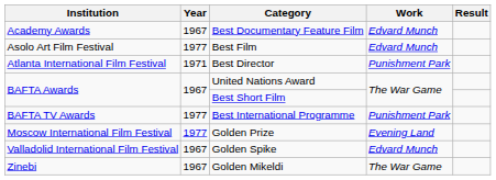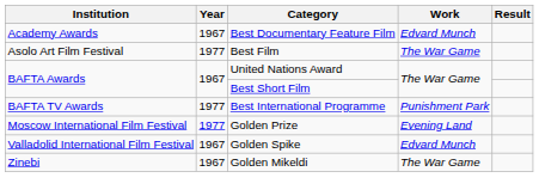Best Film | Work: Edvard Munch -> The War Game
- row: Atlanta International Film Festival | 1971 | Best Director | Punishment Park
